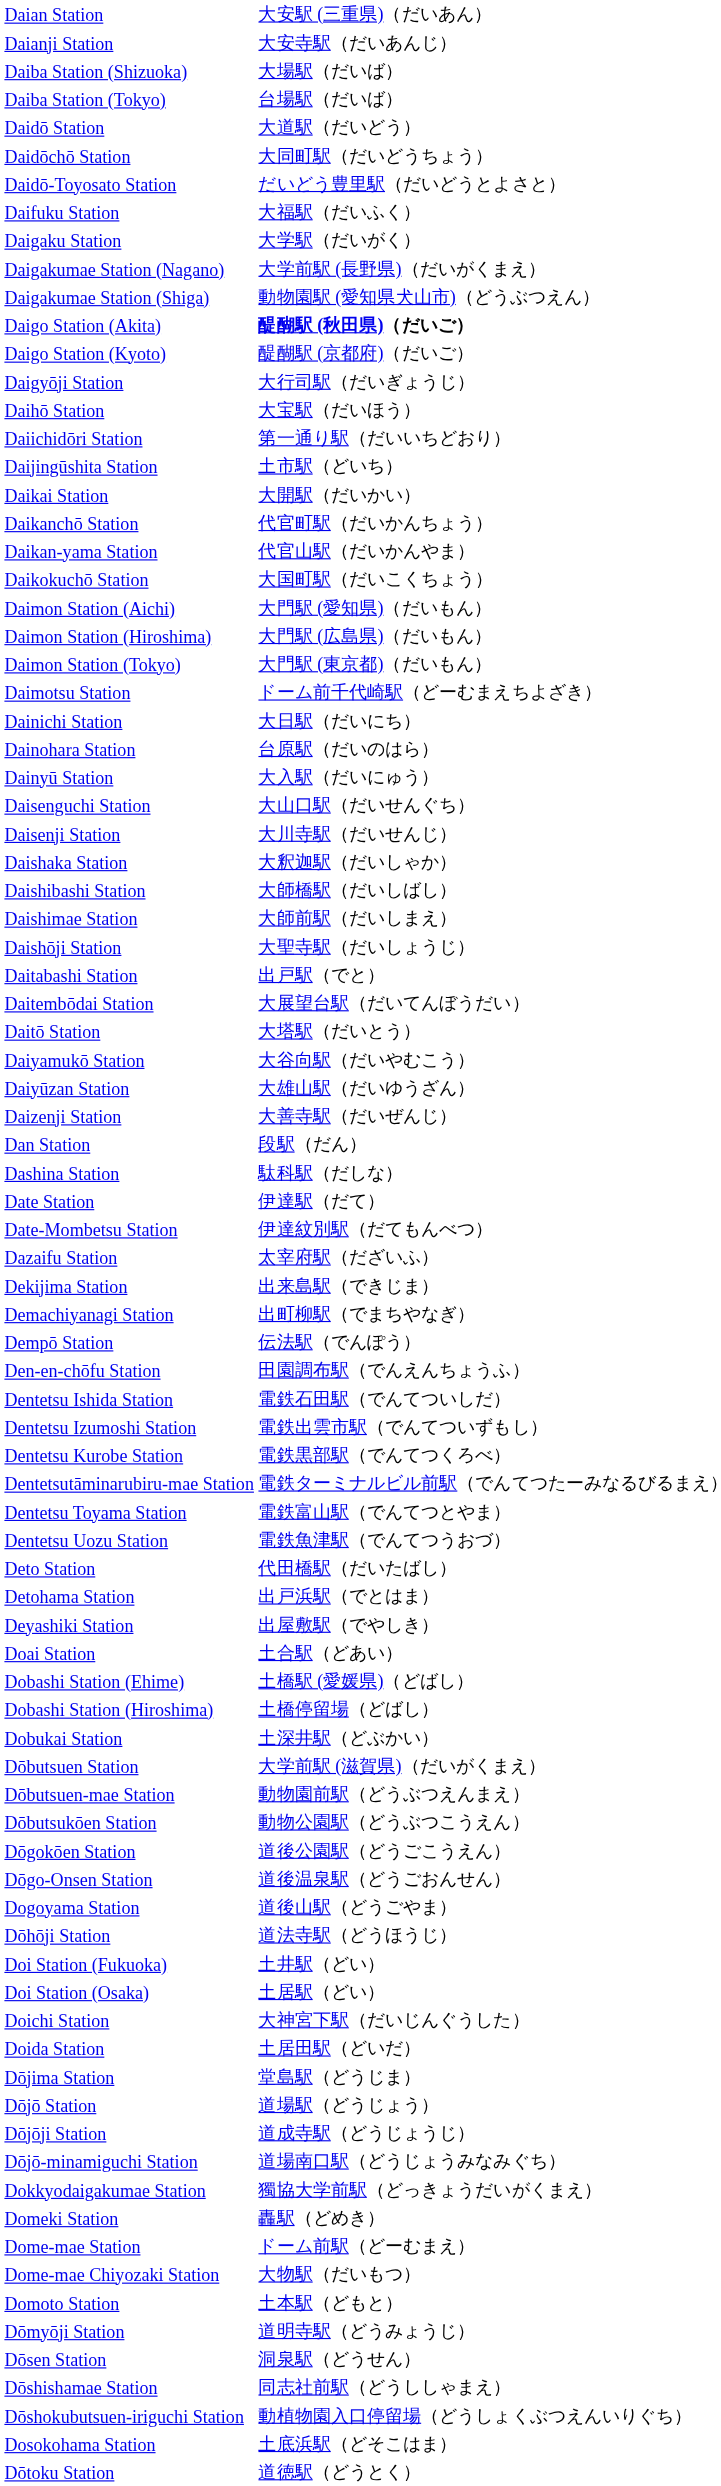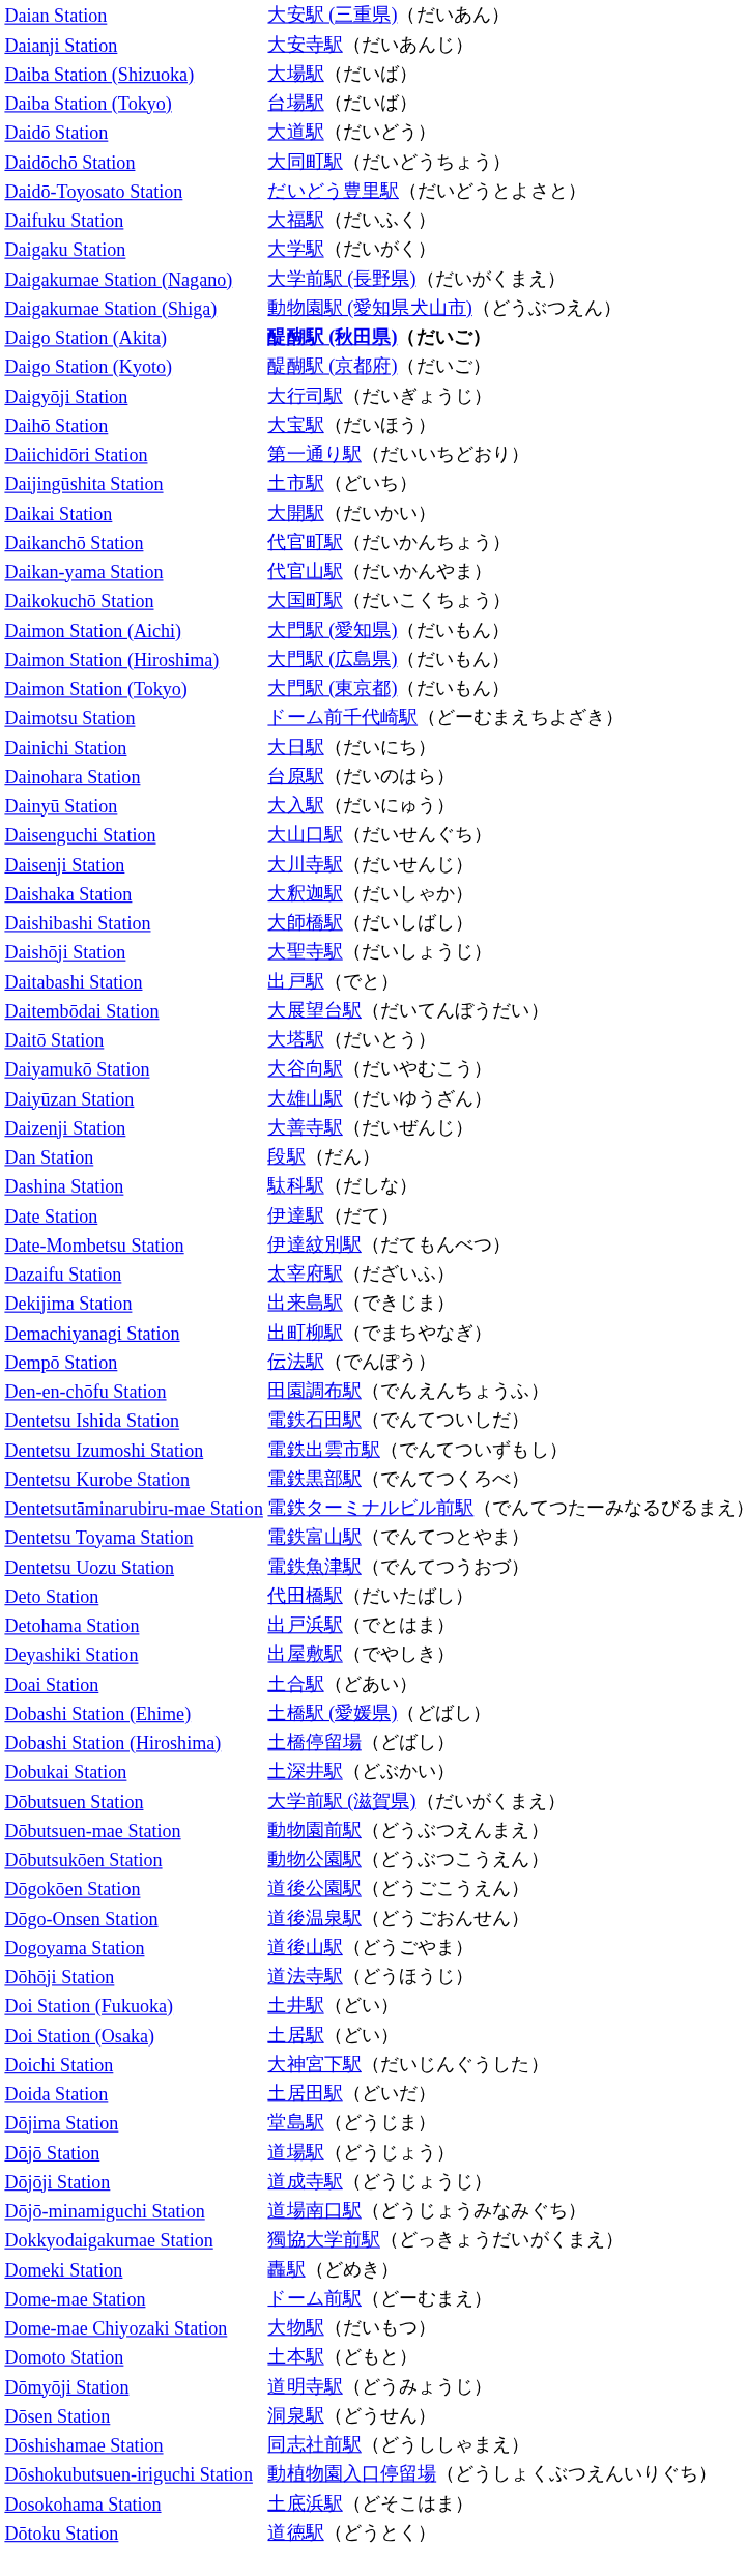- row: Daishimae Station | 大師前駅（だいしまえ）
